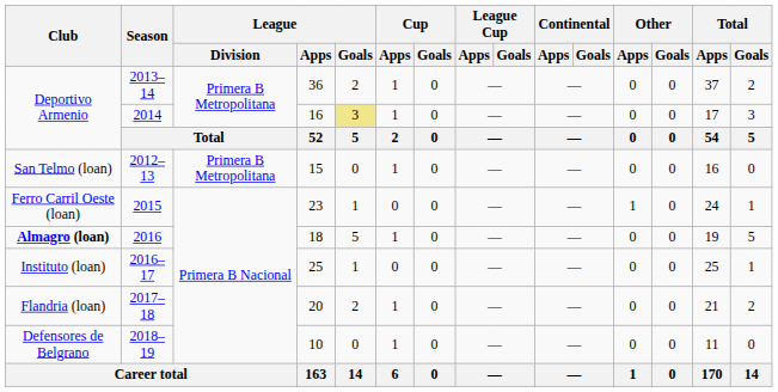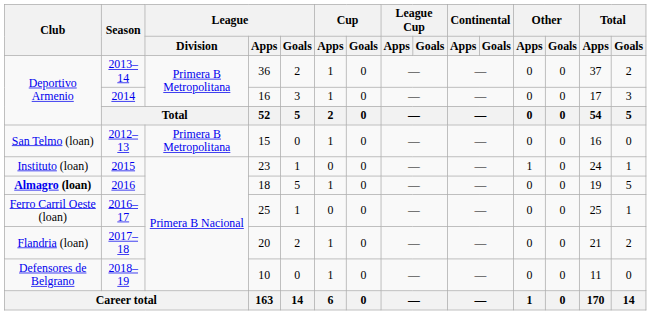2014 | League / Goals: khaki background -> no background
2015 | Club: Ferro Carril Oeste (loan) -> Instituto (loan)
2016–17 | Club: Instituto (loan) -> Ferro Carril Oeste (loan)
